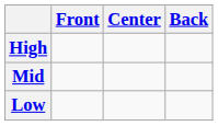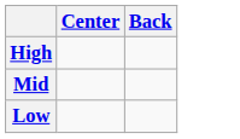- column: Front
